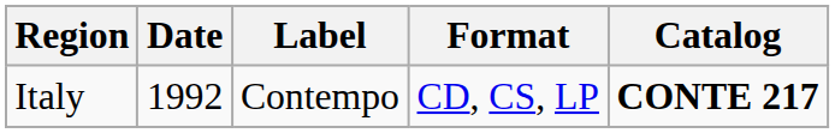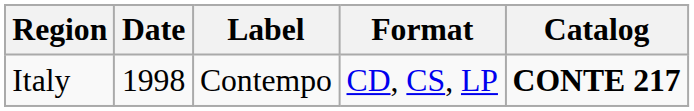Italy | Date: 1992 -> 1998
